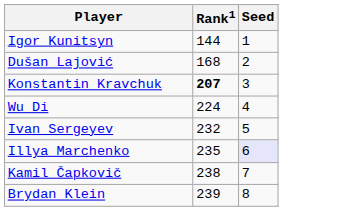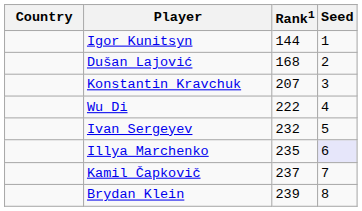+ column: Country
Konstantin Kravchuk | Rank1: bold -> normal
Wu Di | Rank1: 224 -> 222
Kamil Čapkovič | Rank1: 238 -> 237
